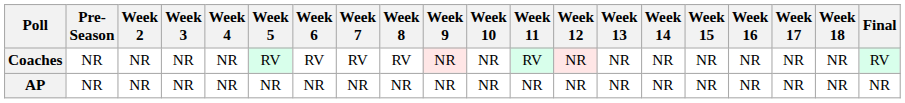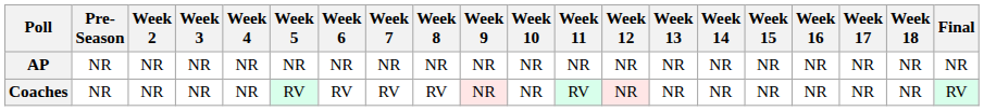rows swapped: AP <-> Coaches
